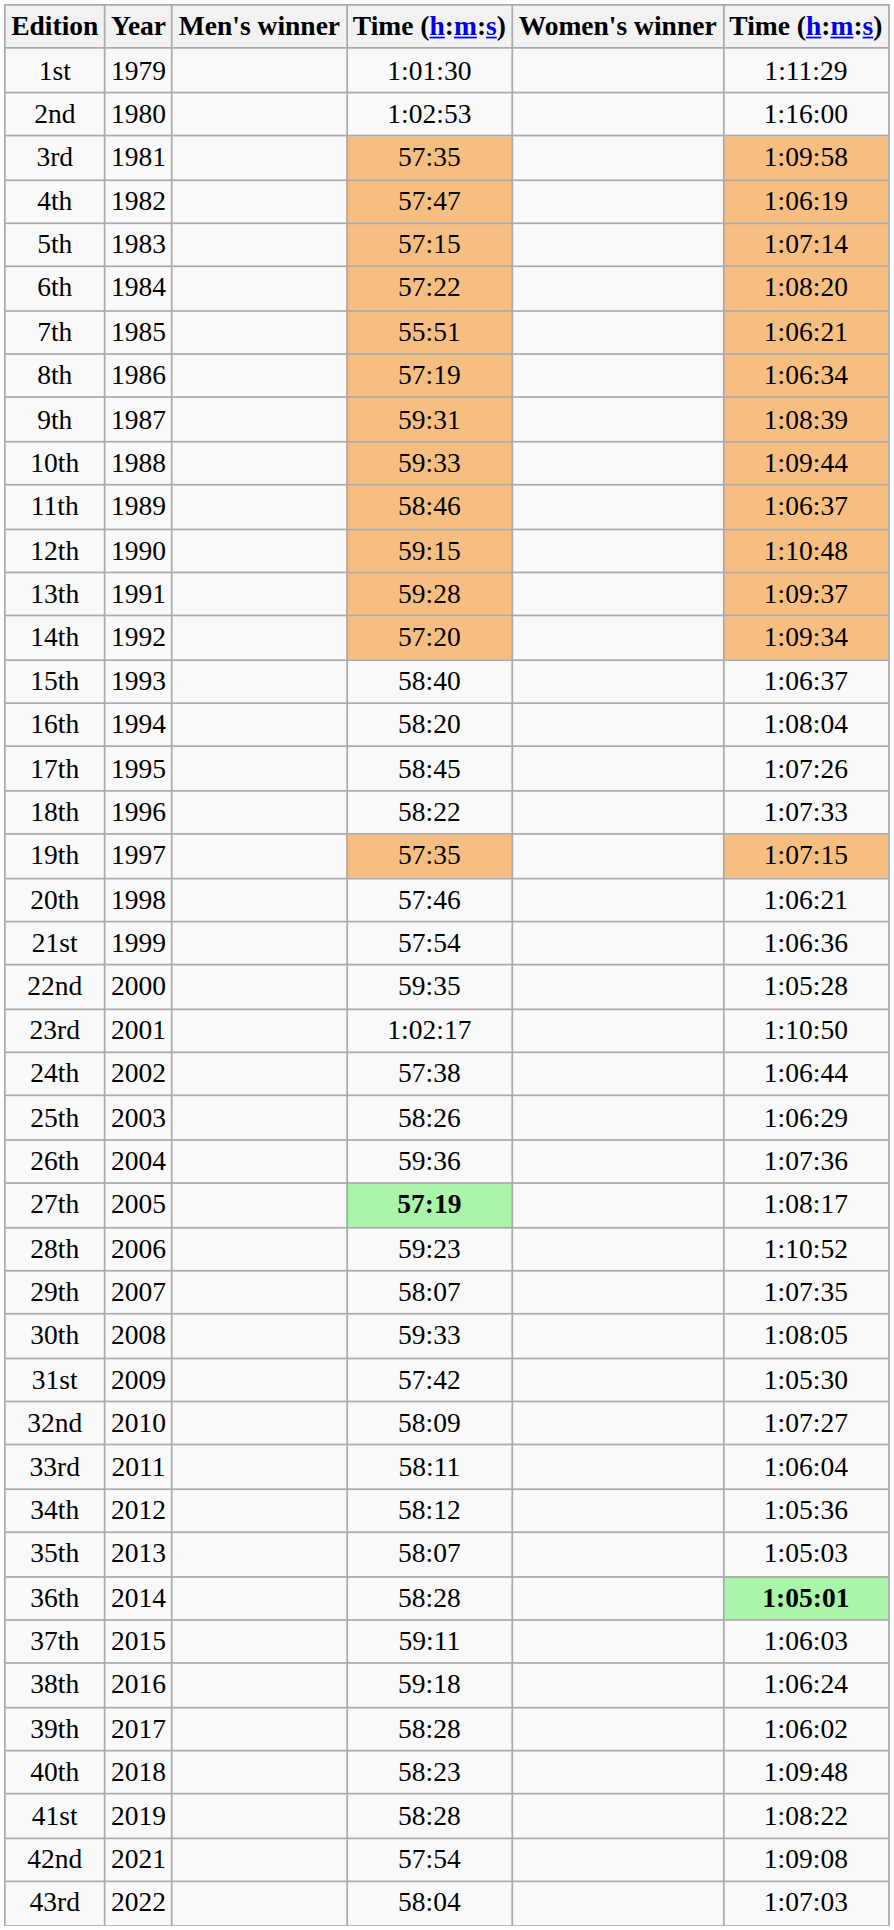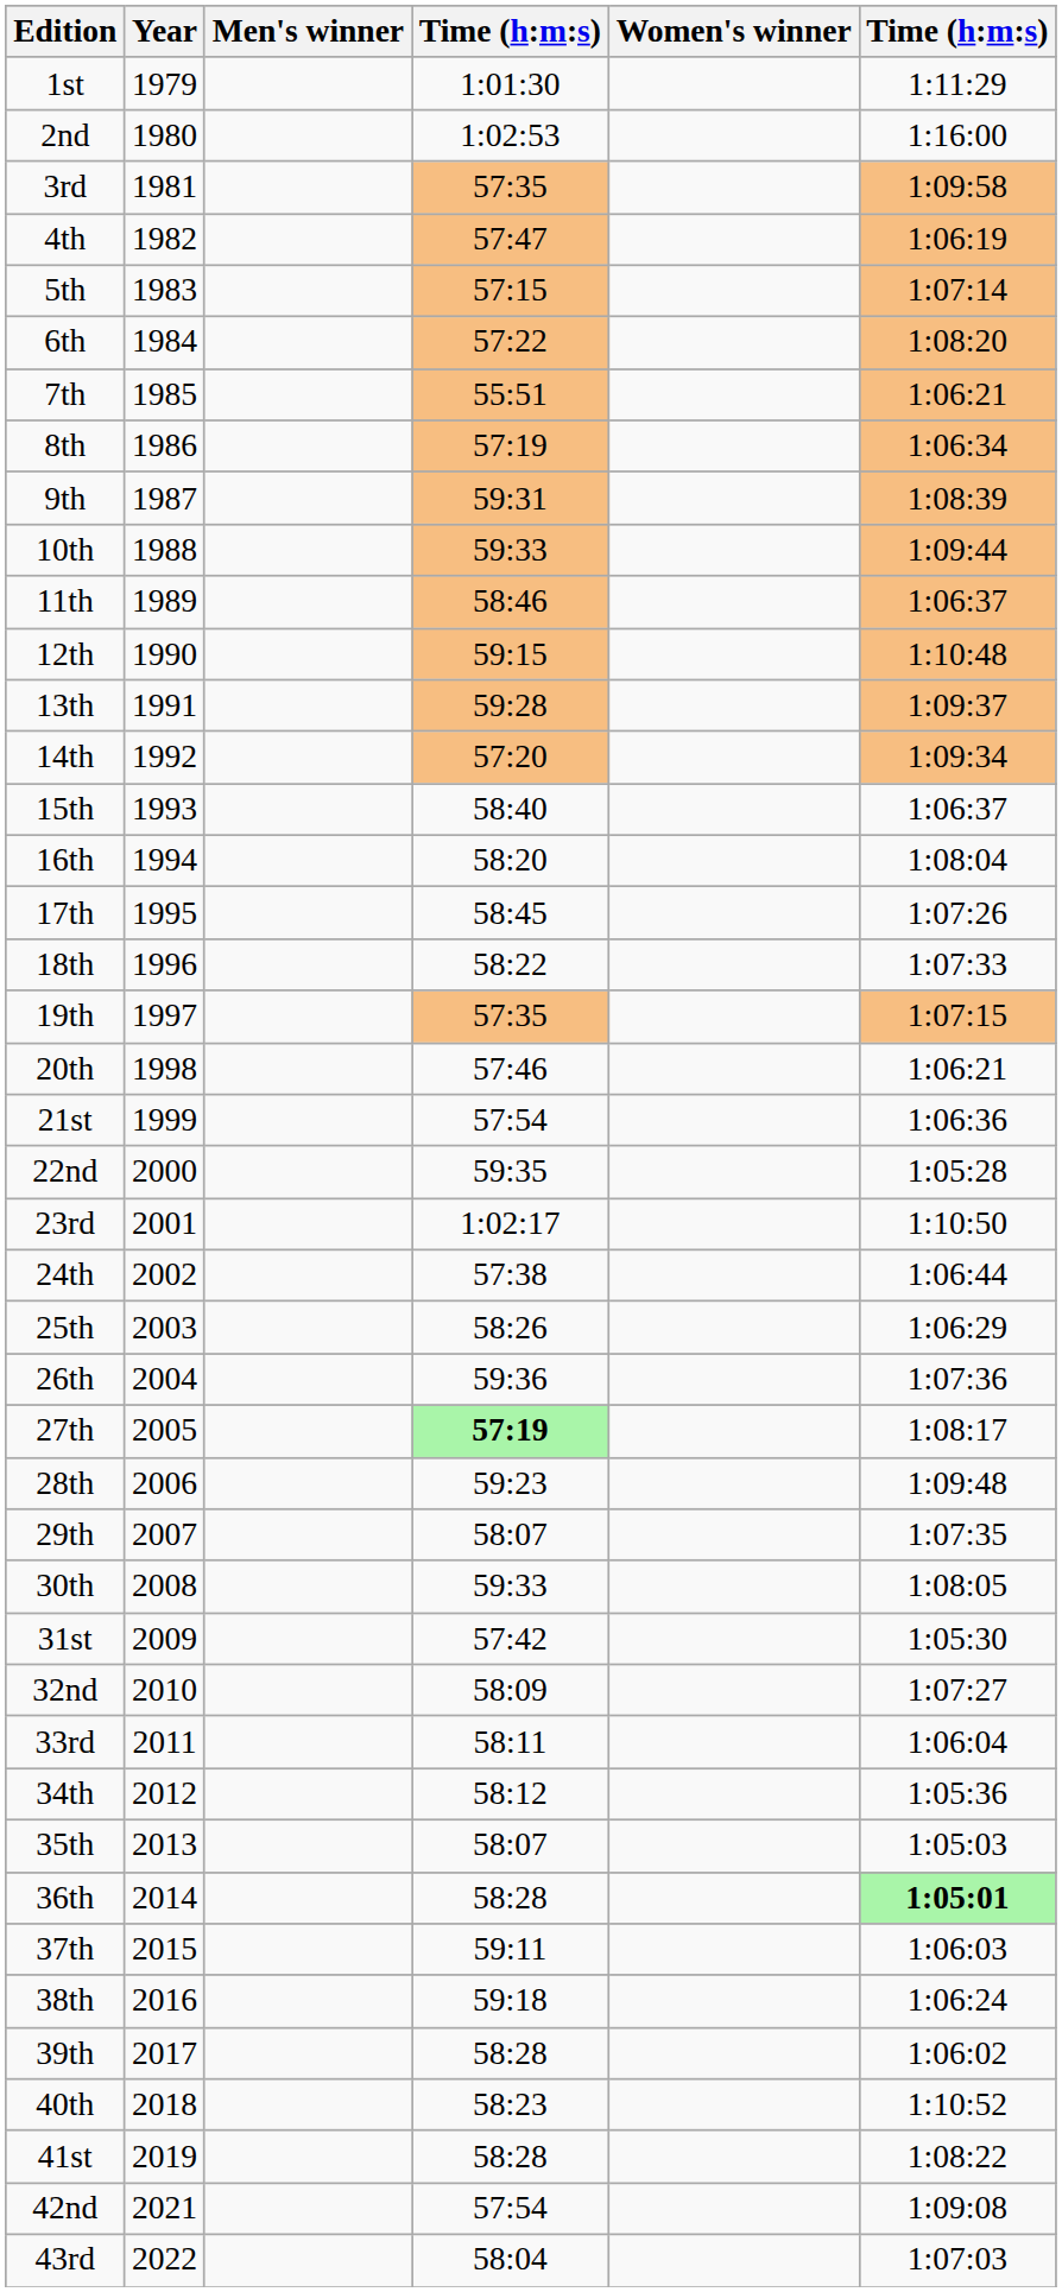28th | column 6: 1:10:52 -> 1:09:48
40th | column 6: 1:09:48 -> 1:10:52
